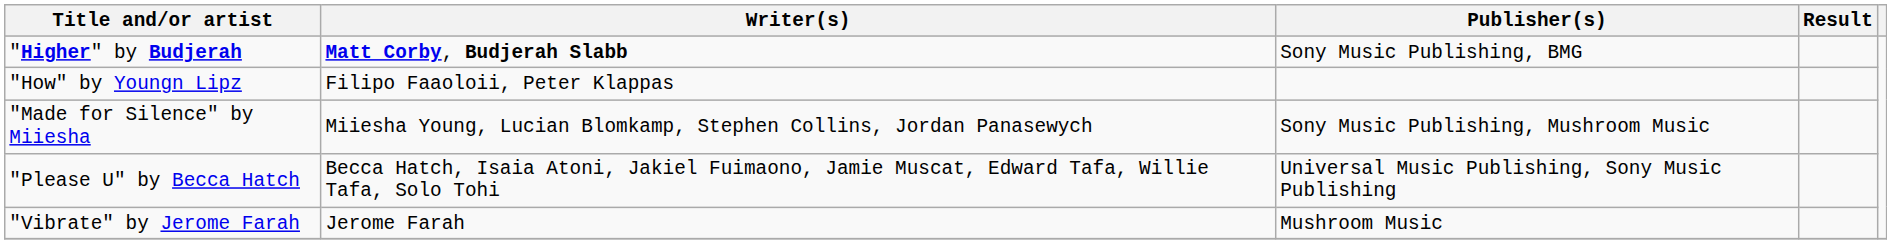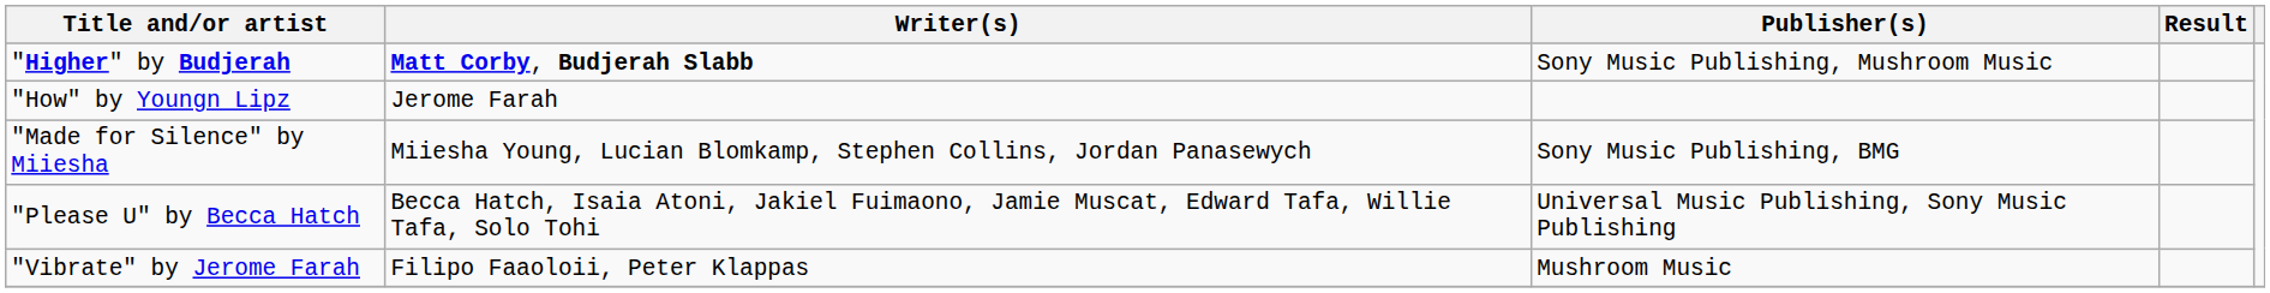"Higher" by Budjerah | Publisher(s): Sony Music Publishing, BMG -> Sony Music Publishing, Mushroom Music
"How" by Youngn Lipz | Writer(s): Filipo Faaoloii, Peter Klappas -> Jerome Farah
"Made for Silence" by Miiesha | Publisher(s): Sony Music Publishing, Mushroom Music -> Sony Music Publishing, BMG
"Vibrate" by Jerome Farah | Writer(s): Jerome Farah -> Filipo Faaoloii, Peter Klappas
